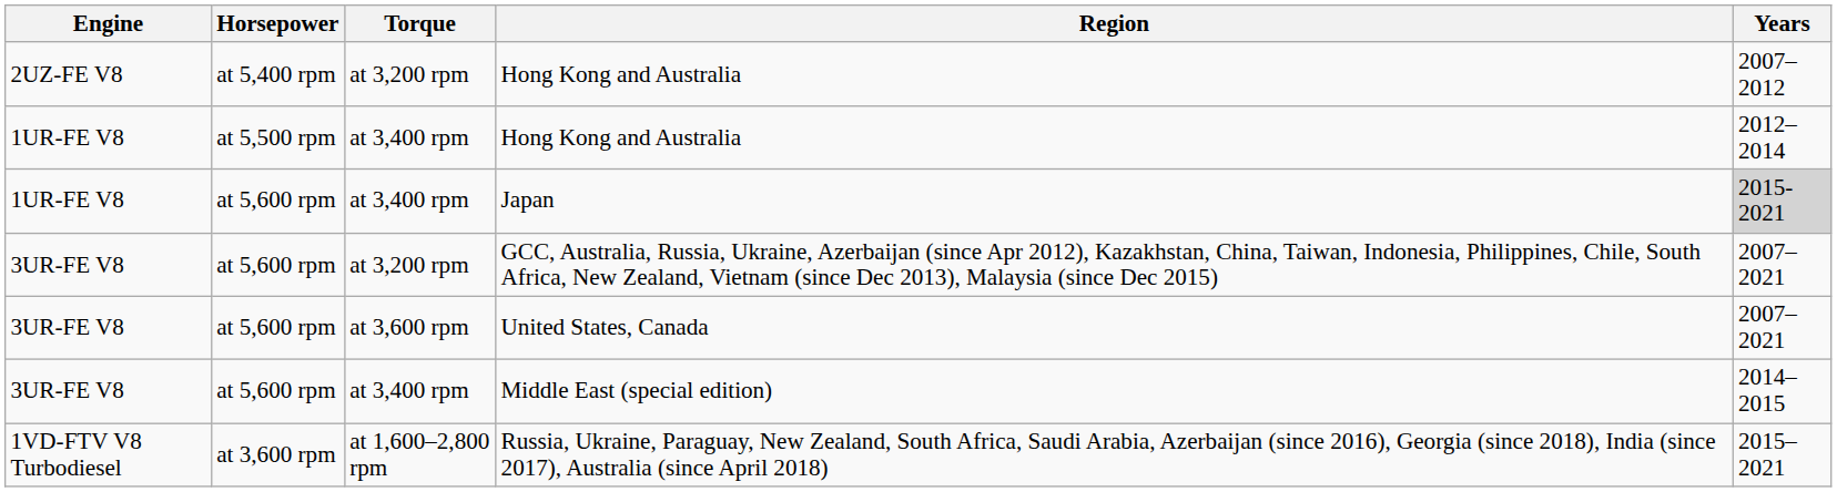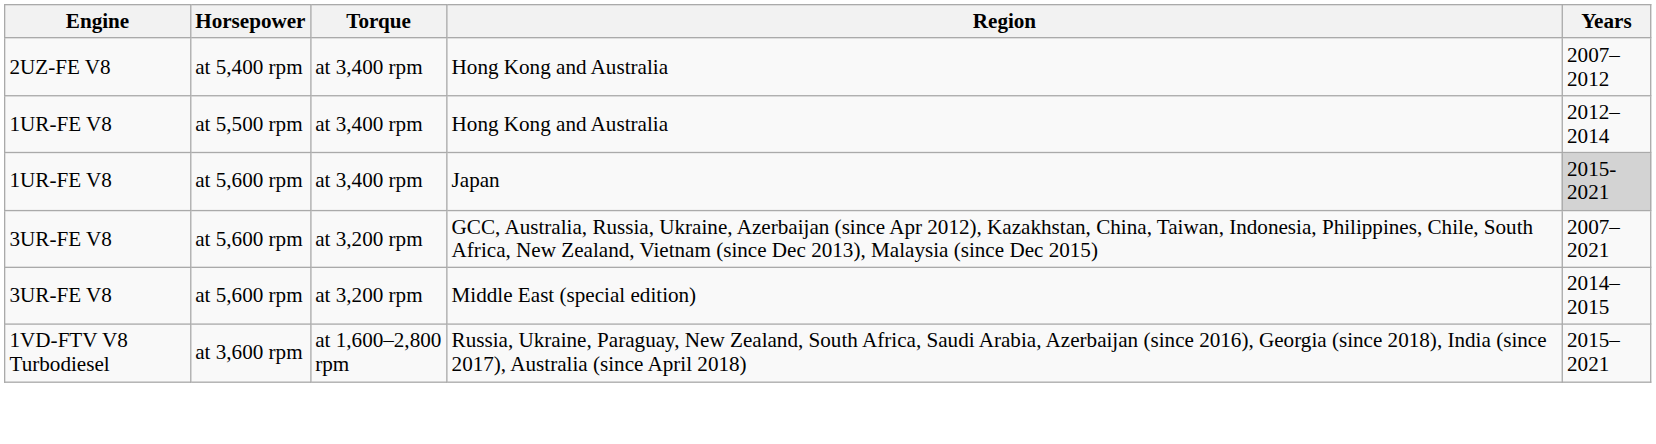2UZ-FE V8 / Hong Kong and Australia | Torque: at 3,200 rpm -> at 3,400 rpm
- row: 3UR-FE V8 | at 5,600 rpm | at 3,600 rpm | United States, Canada | 2007–2021
Middle East (special edition) | Torque: at 3,400 rpm -> at 3,200 rpm
